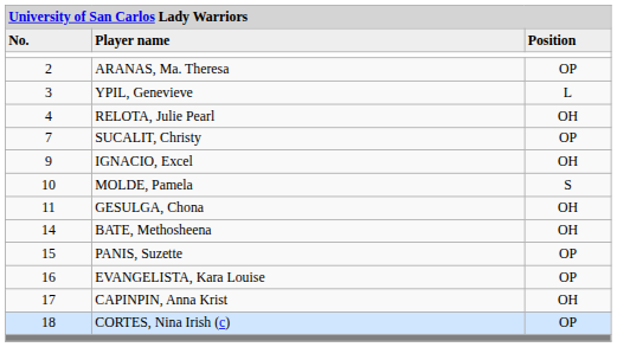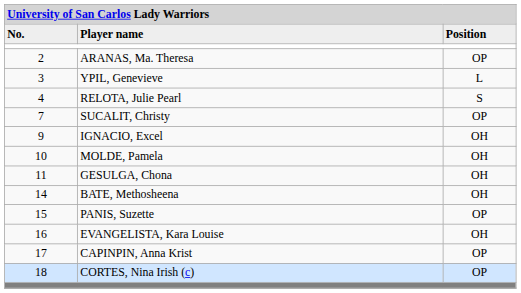RELOTA, Julie Pearl | column 3: OH -> S
MOLDE, Pamela | column 3: S -> OH
EVANGELISTA, Kara Louise | column 3: OP -> OH
CAPINPIN, Anna Krist | column 3: OH -> OP
